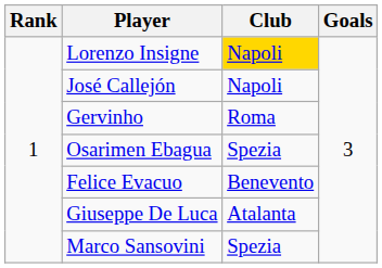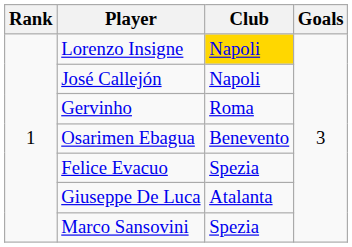Osarimen Ebagua | Club: Spezia -> Benevento
Felice Evacuo | Club: Benevento -> Spezia
